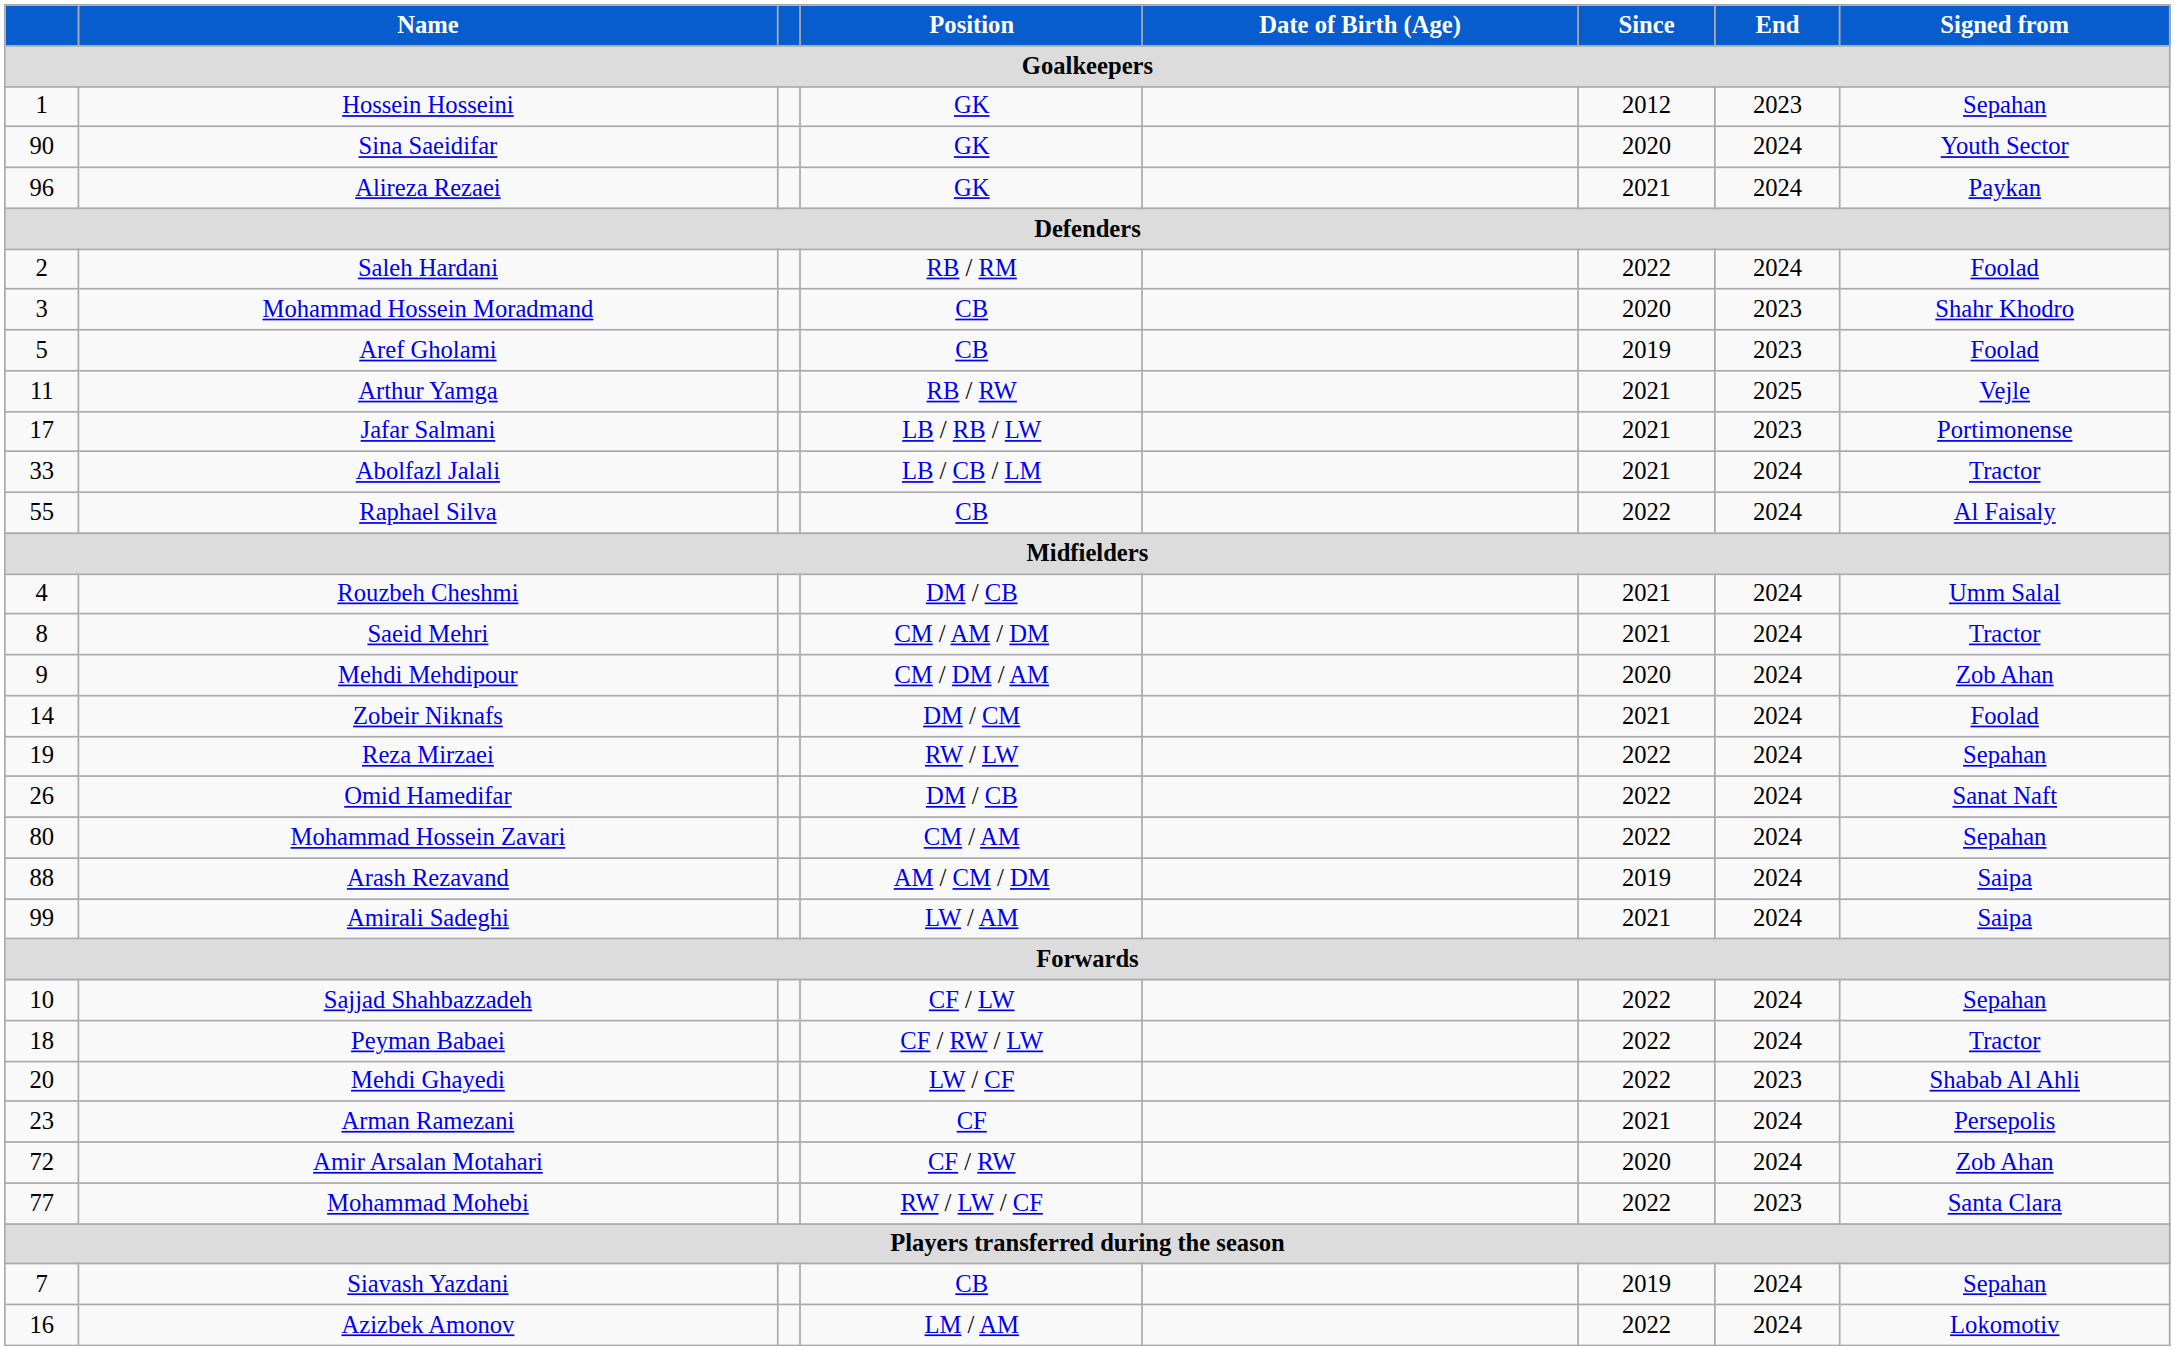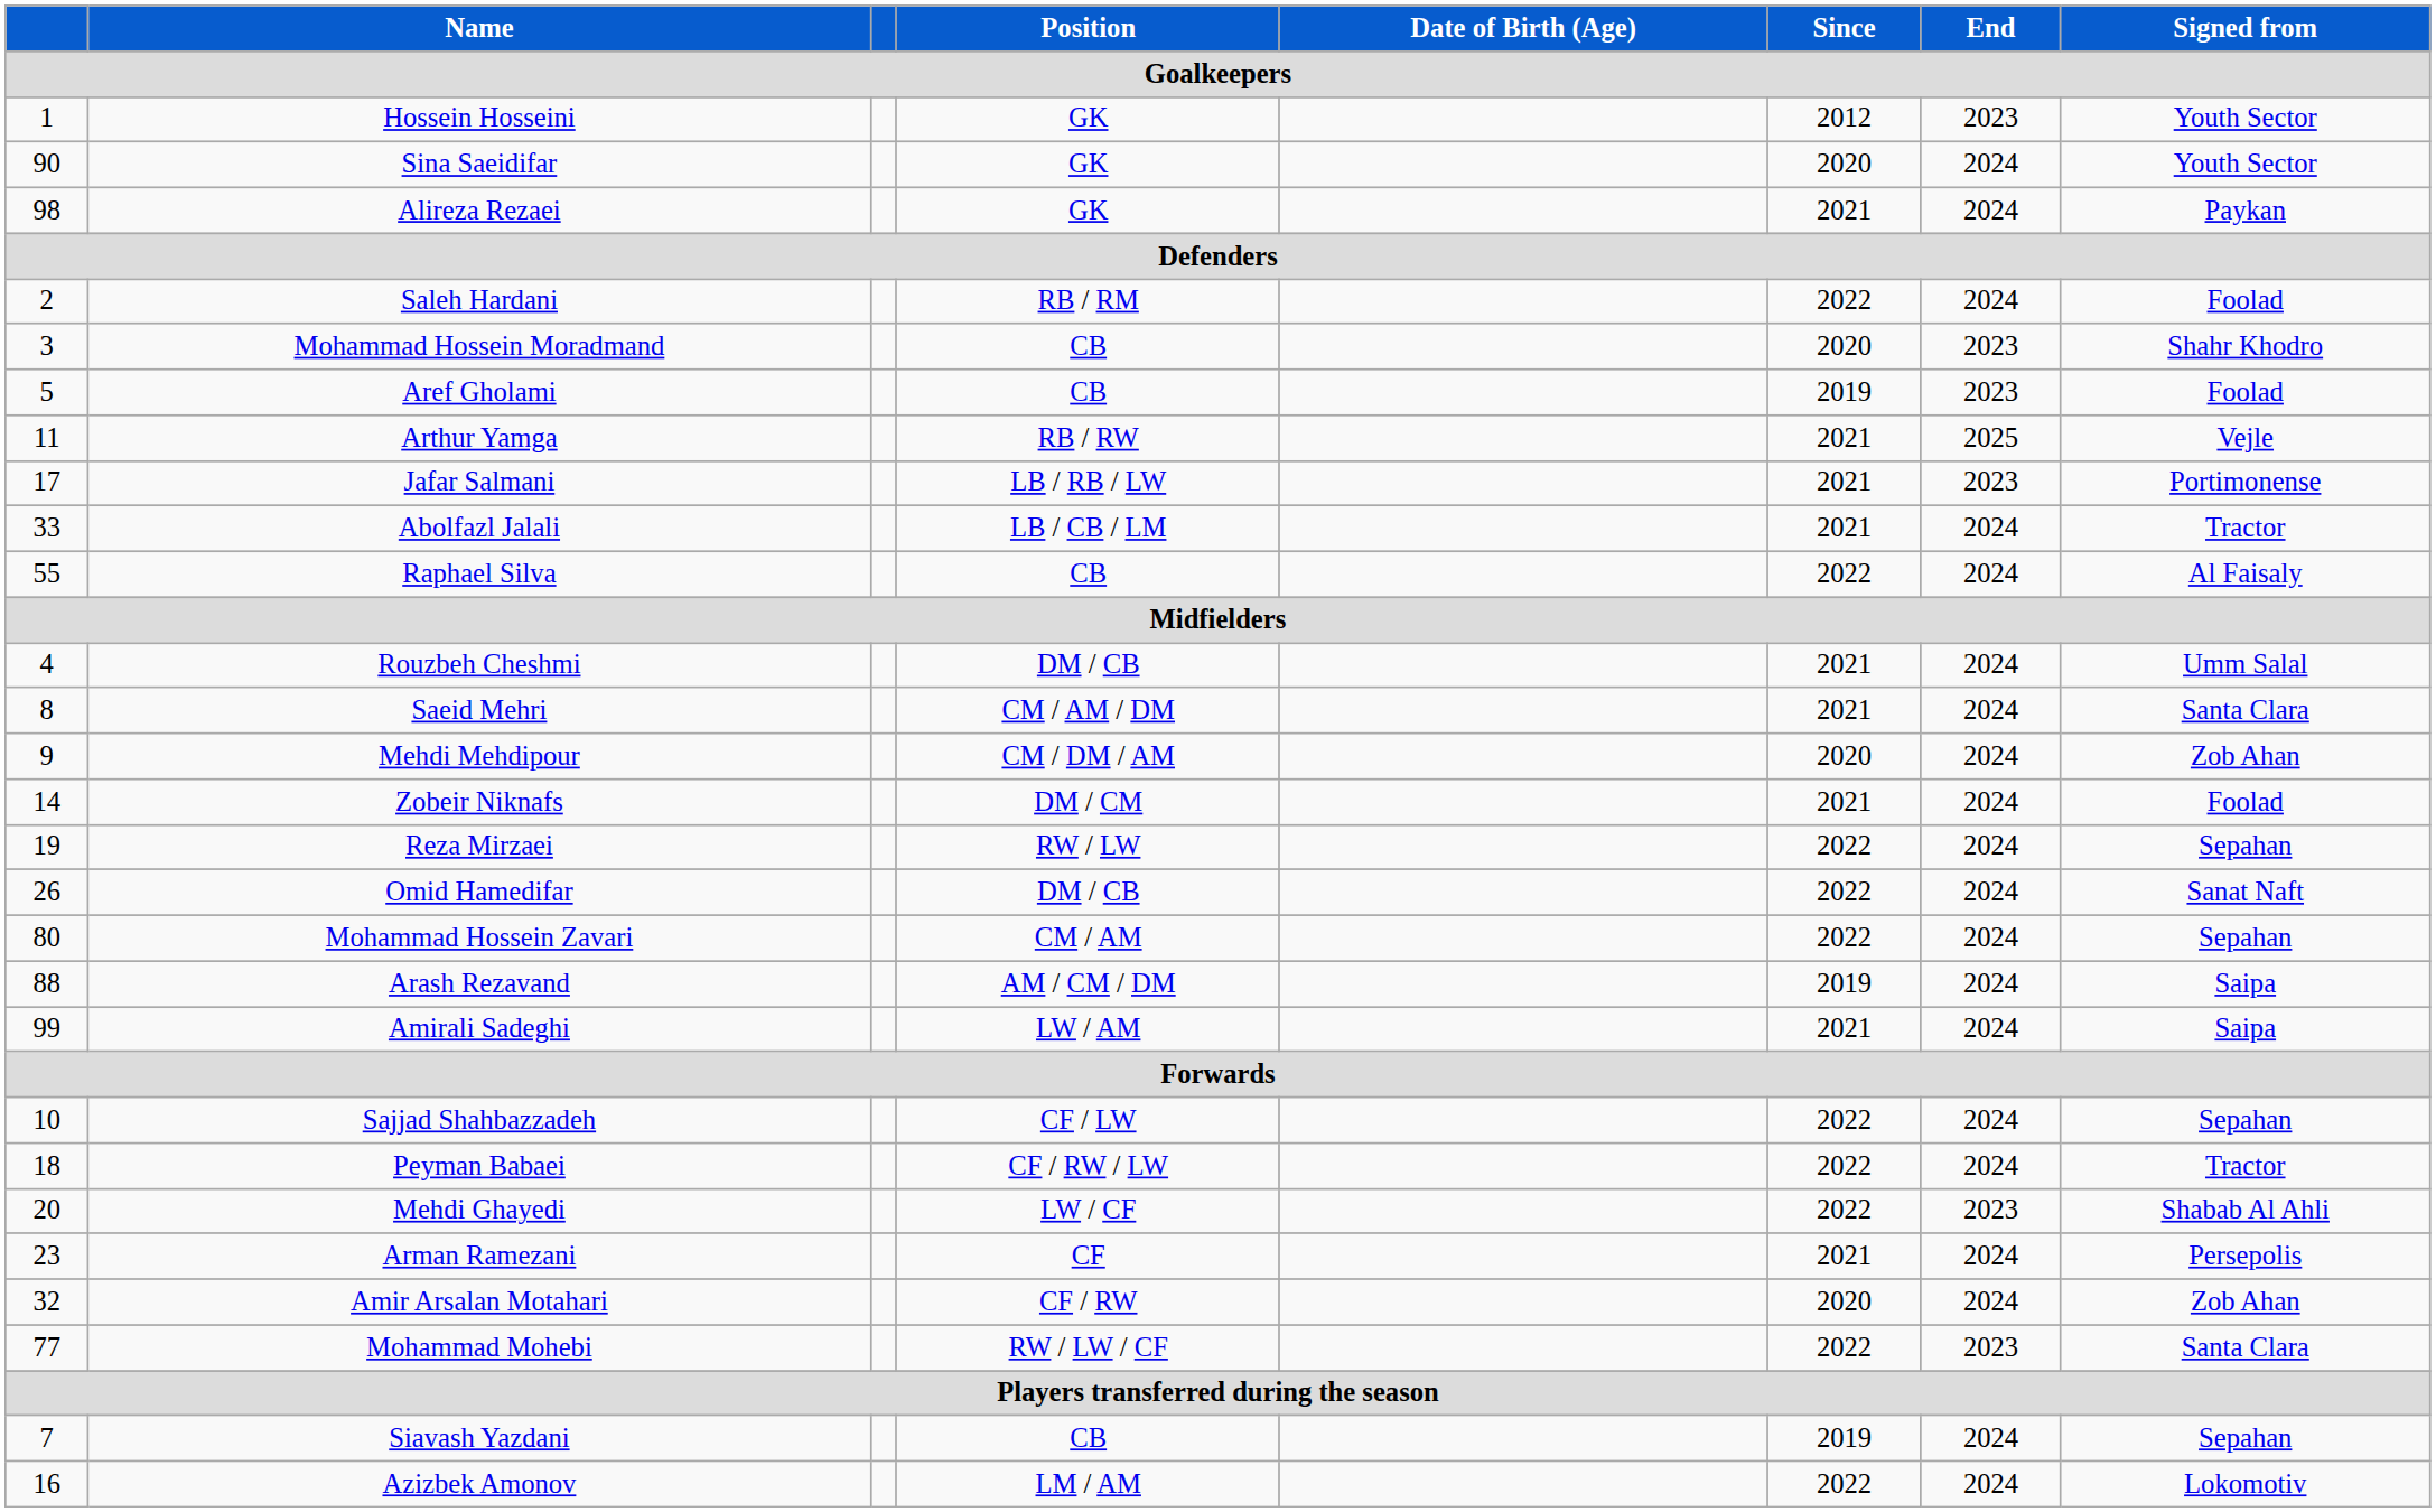Hossein Hosseini | Signed from / Goalkeepers: Sepahan -> Youth Sector
Alireza Rezaei | column 1: 96 -> 98
Saeid Mehri | Signed from / Goalkeepers: Tractor -> Santa Clara
Amir Arsalan Motahari | column 1: 72 -> 32
